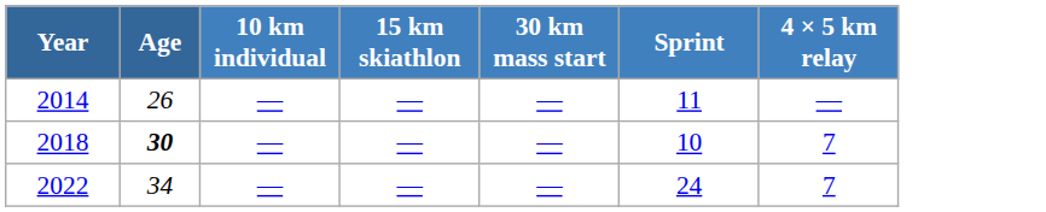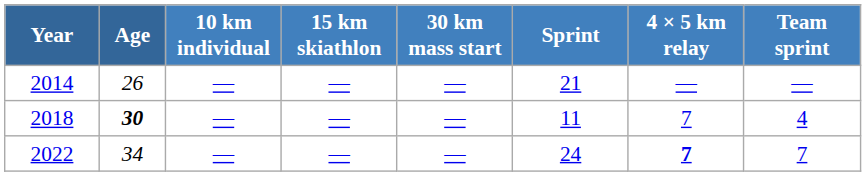+ column: Team sprint | — | 4 | 7
2014 | Sprint: 11 -> 21
2018 | Sprint: 10 -> 11
2022 | 4 × 5 km relay: normal -> bold
